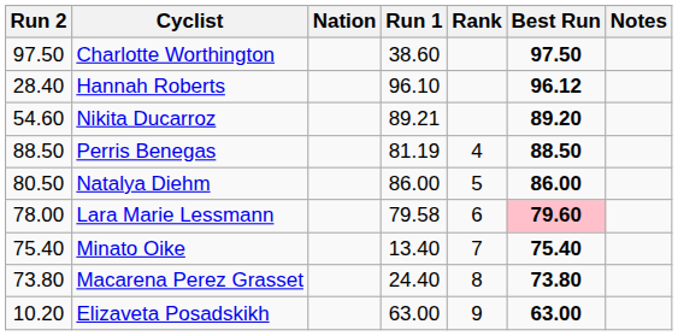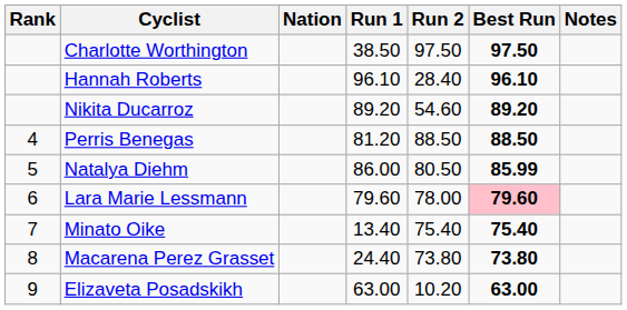columns swapped: Rank <-> Run 2
Charlotte Worthington | Run 1: 38.60 -> 38.50
Hannah Roberts | Best Run: 96.12 -> 96.10
Nikita Ducarroz | Run 1: 89.21 -> 89.20
Perris Benegas | Run 1: 81.19 -> 81.20
Natalya Diehm | Best Run: 86.00 -> 85.99
Lara Marie Lessmann | Run 1: 79.58 -> 79.60
